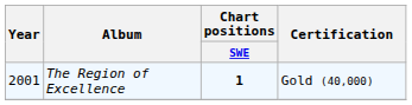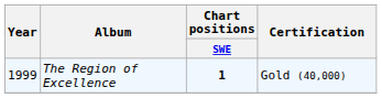The Region of Excellence | Year: 2001 -> 1999
